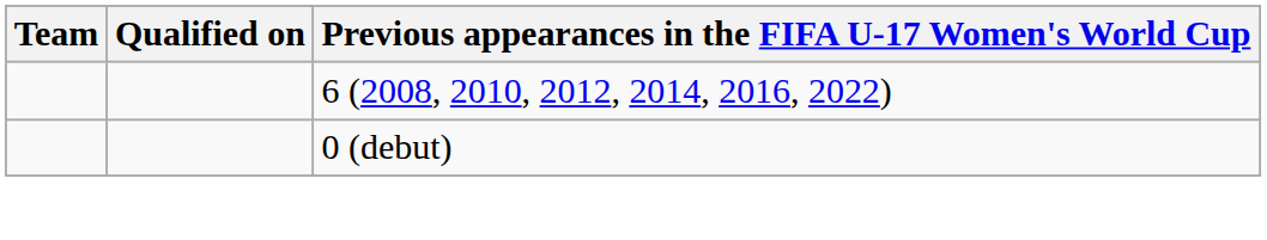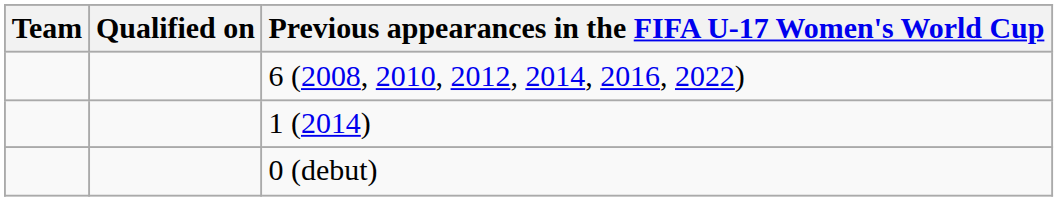+ row: 1 (2014)
